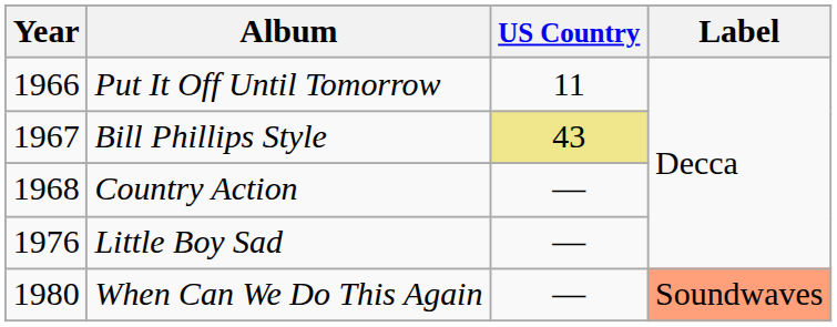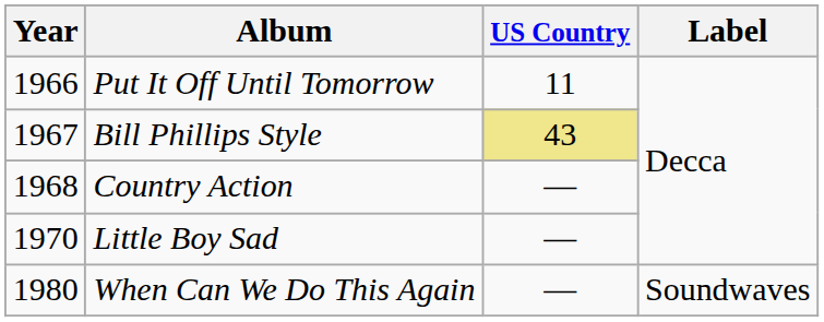Little Boy Sad | Year: 1976 -> 1970
When Can We Do This Again | Label: lightsalmon background -> no background
